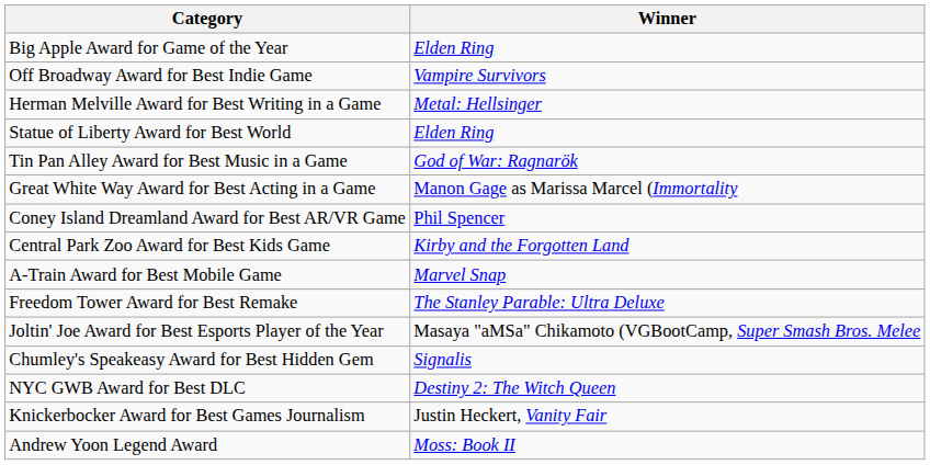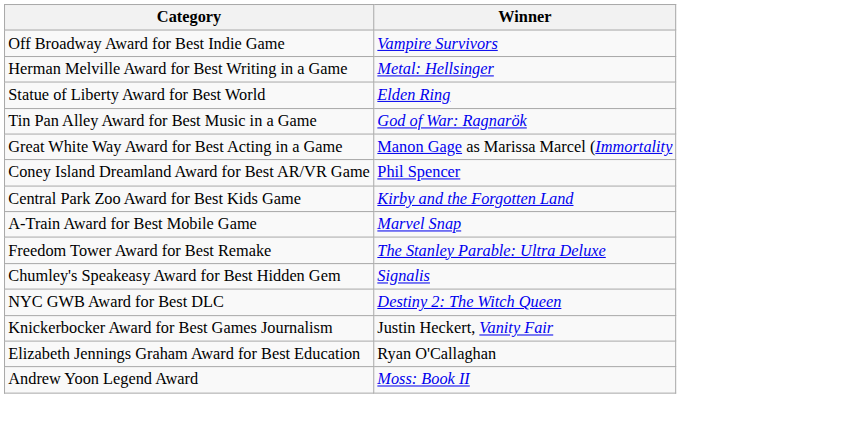- row: Big Apple Award for Game of the Year | Elden Ring
- row: Joltin' Joe Award for Best Esports Player of the Year | Masaya "aMSa" Chikamoto (VGBootCamp, Super Smash Bros. Melee
+ row: Elizabeth Jennings Graham Award for Best Education | Ryan O'Callaghan
